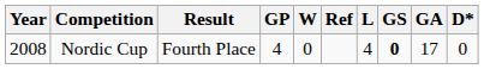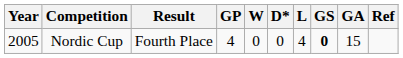columns swapped: D* <-> Ref
Nordic Cup | Year: 2008 -> 2005
Nordic Cup | GA: 17 -> 15
